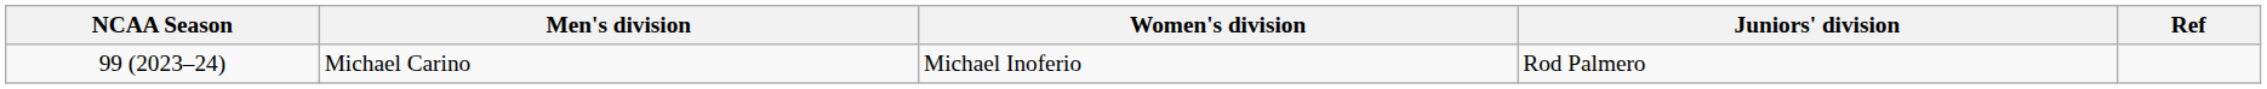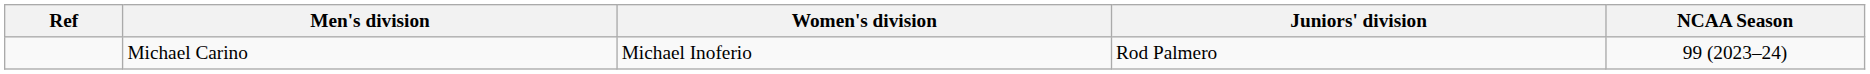columns swapped: NCAA Season <-> Ref
